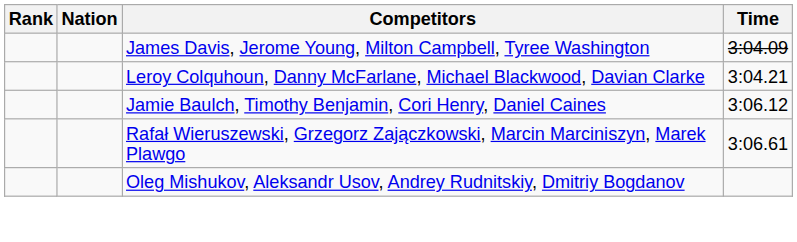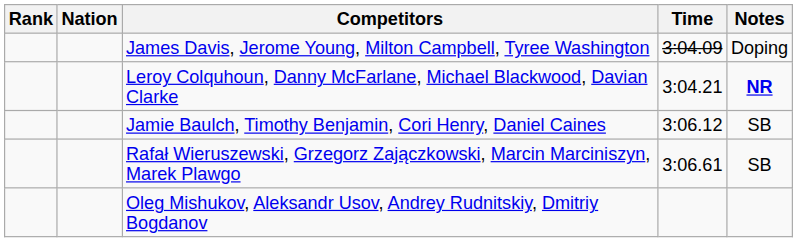+ column: Notes | Doping | NR | SB | SB
